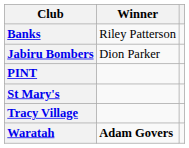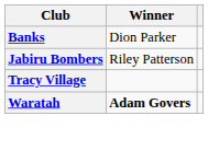Banks | Winner: Riley Patterson -> Dion Parker
Jabiru Bombers | Winner: Dion Parker -> Riley Patterson
- row: PINT
- row: St Mary's
